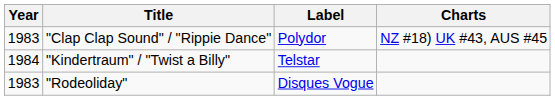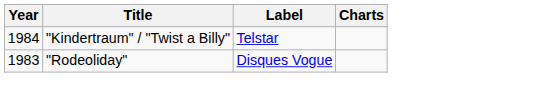- row: 1983 | "Clap Clap Sound" / "Rippie Dance" | Polydor | NZ #18) UK #43, AUS #45
